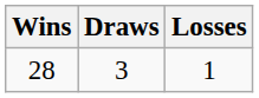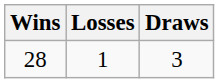columns swapped: Losses <-> Draws
